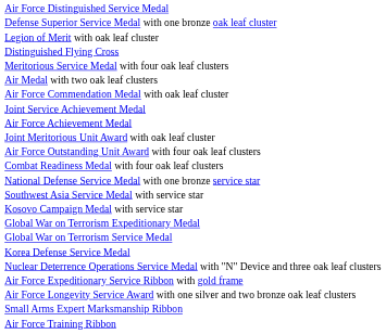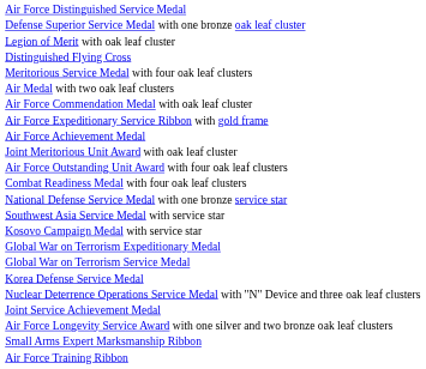rows swapped: Joint Service Achievement Medal <-> Air Force Expeditionary Service Ribbon with gold frame
